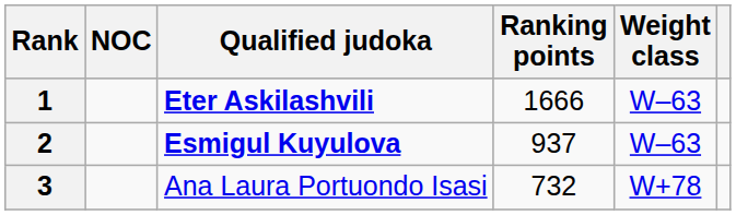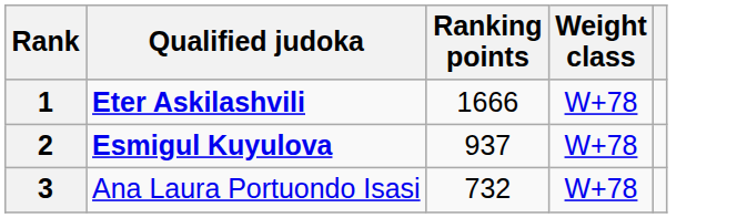- column: NOC
1 | Weight class: W–63 -> W+78
2 | Weight class: W–63 -> W+78
